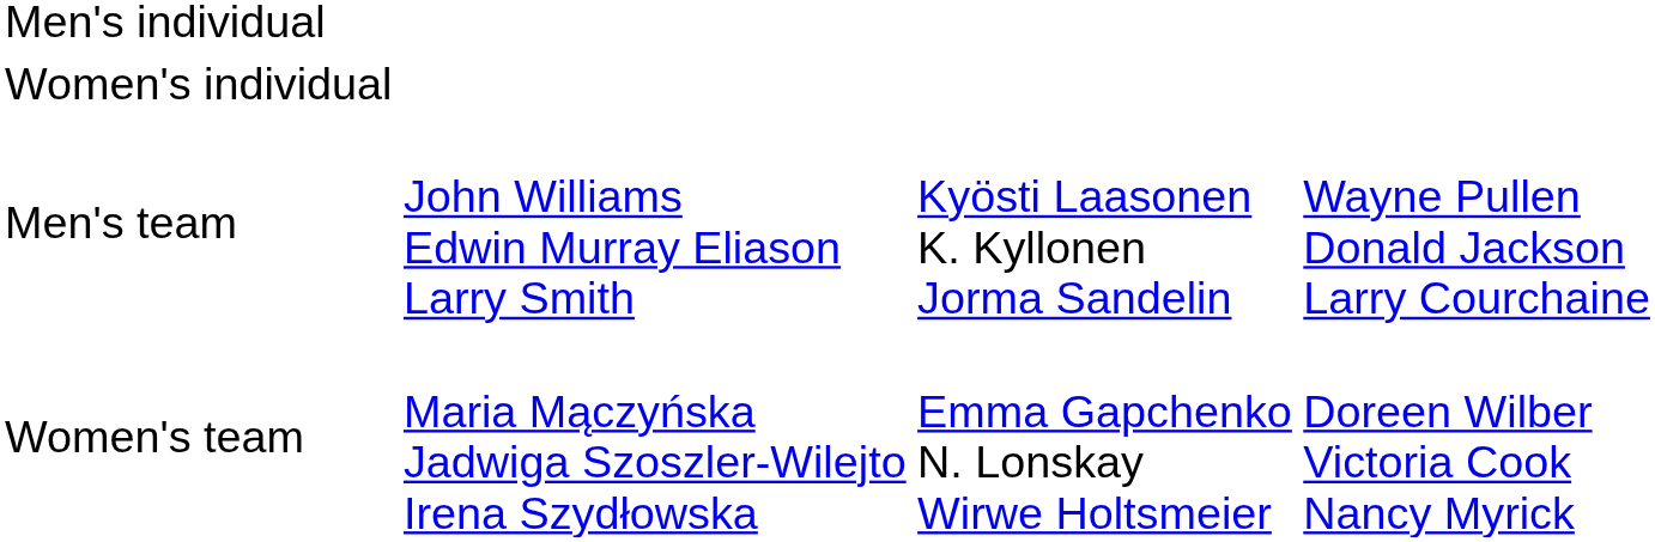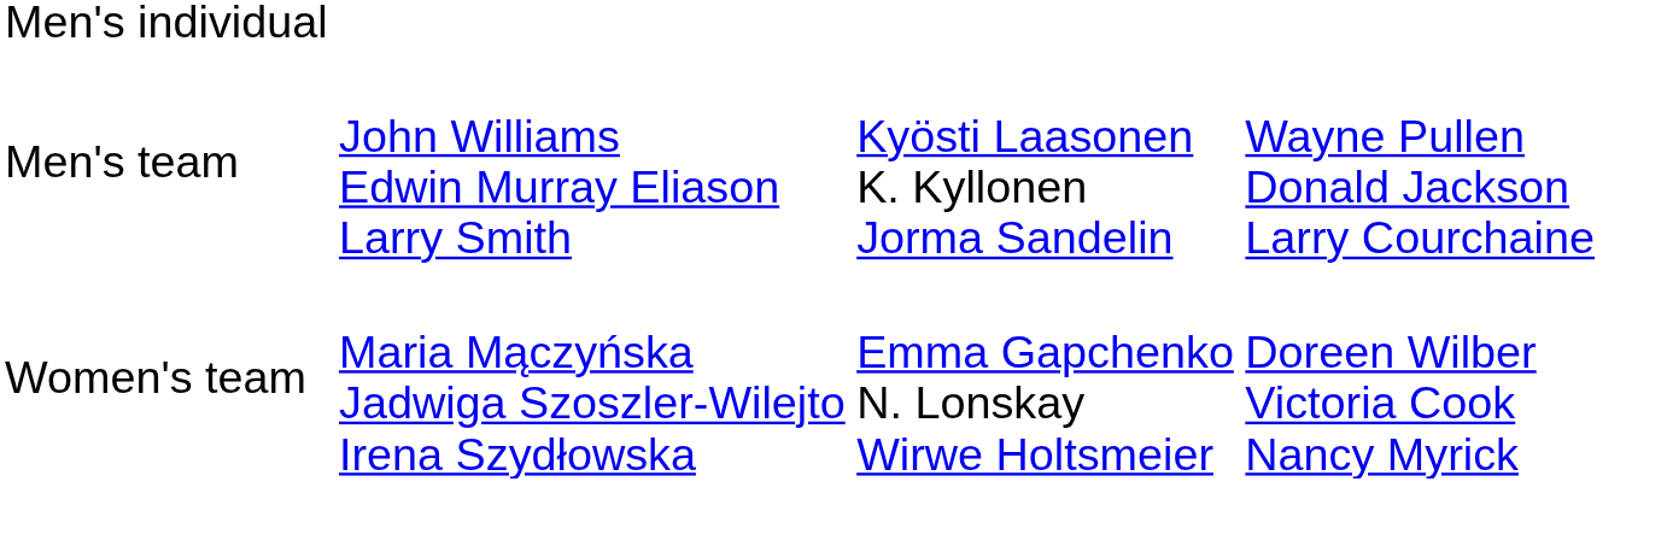- row: Women's individual
